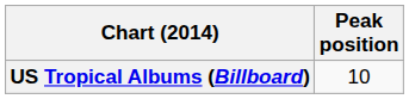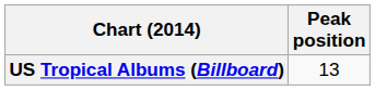US Tropical Albums (Billboard) | Peak position: 10 -> 13
